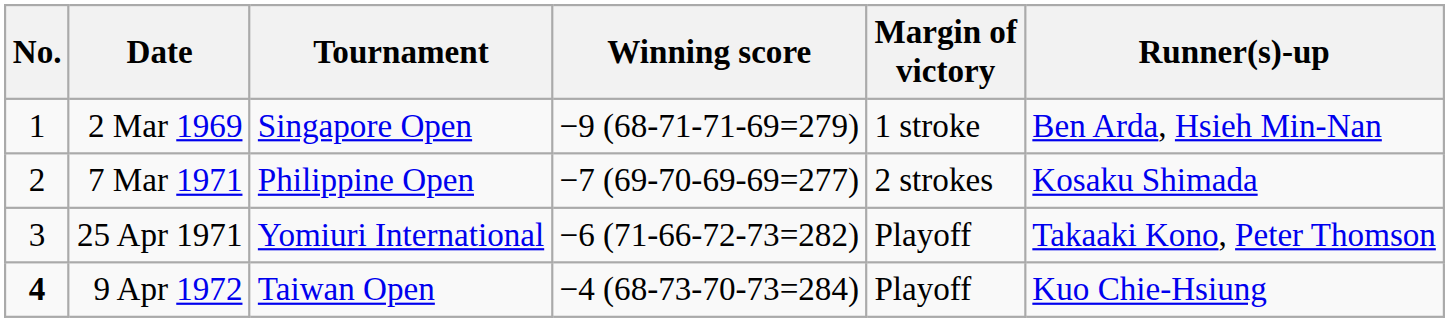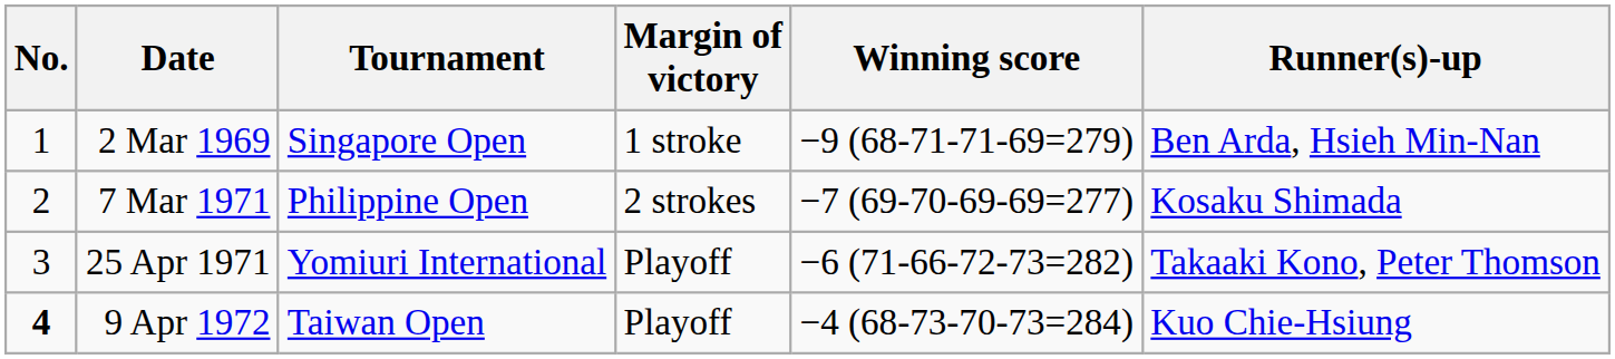columns swapped: Winning score <-> Margin of victory
